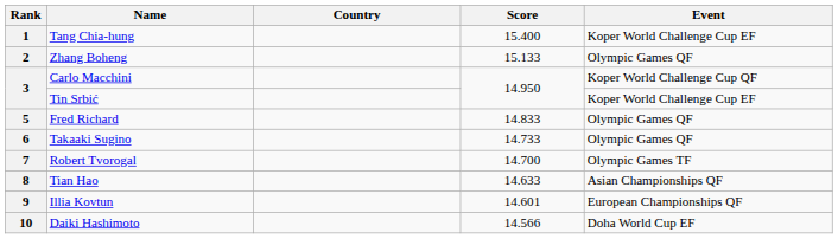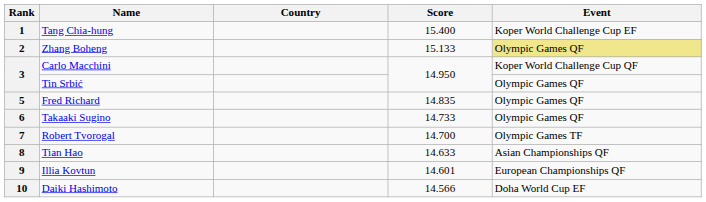2 | Event: no background -> khaki background
3 / Tin Srbić | Event: Koper World Challenge Cup EF -> Olympic Games QF
5 | Score: 14.833 -> 14.835
